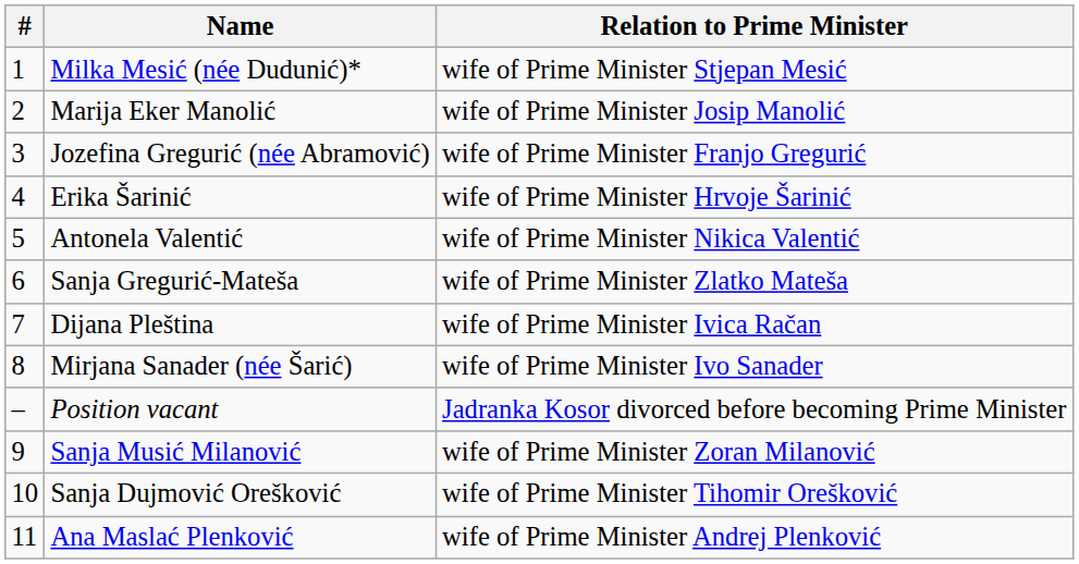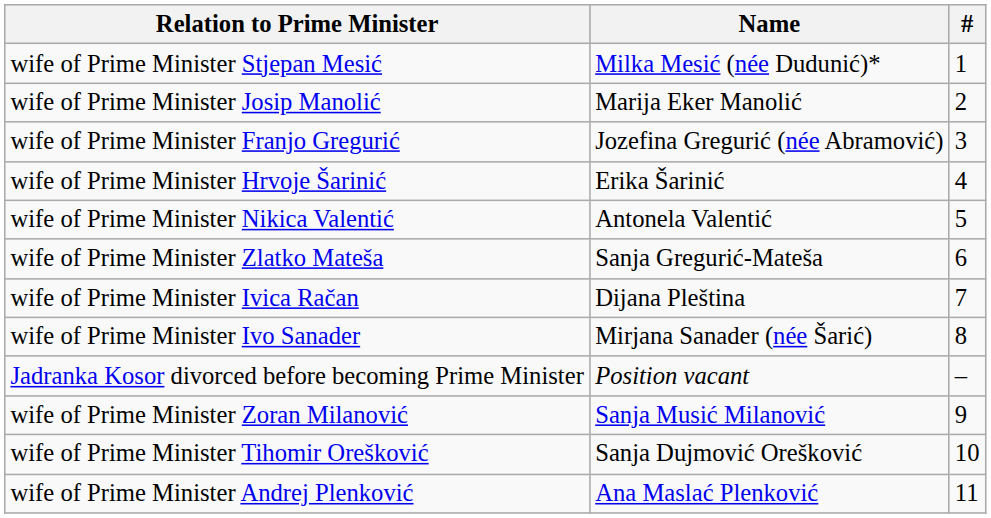columns swapped: # <-> Relation to Prime Minister
